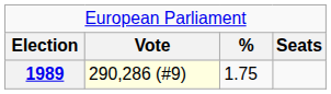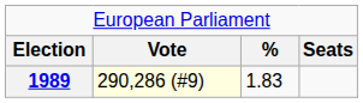1989 | column 3: 1.75 -> 1.83
